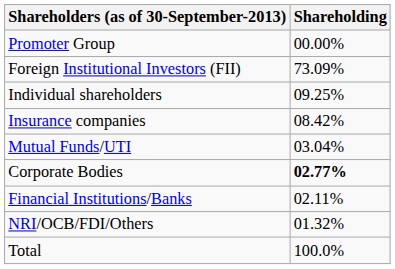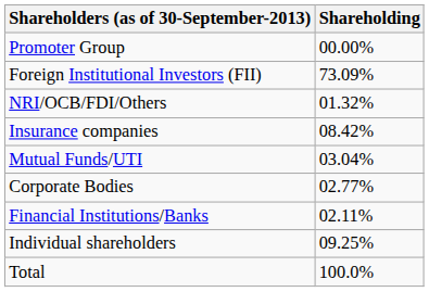rows swapped: Individual shareholders <-> NRI/OCB/FDI/Others
Corporate Bodies | Shareholding: bold -> normal
